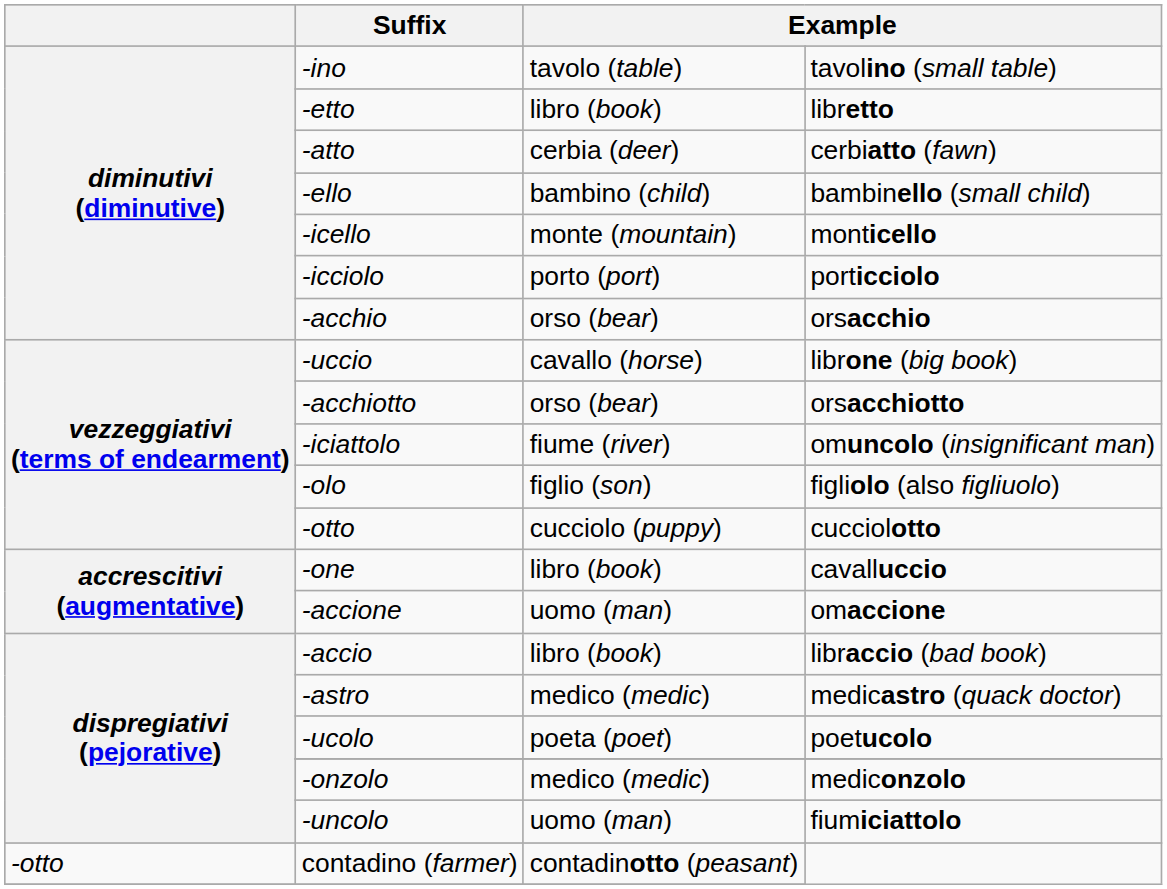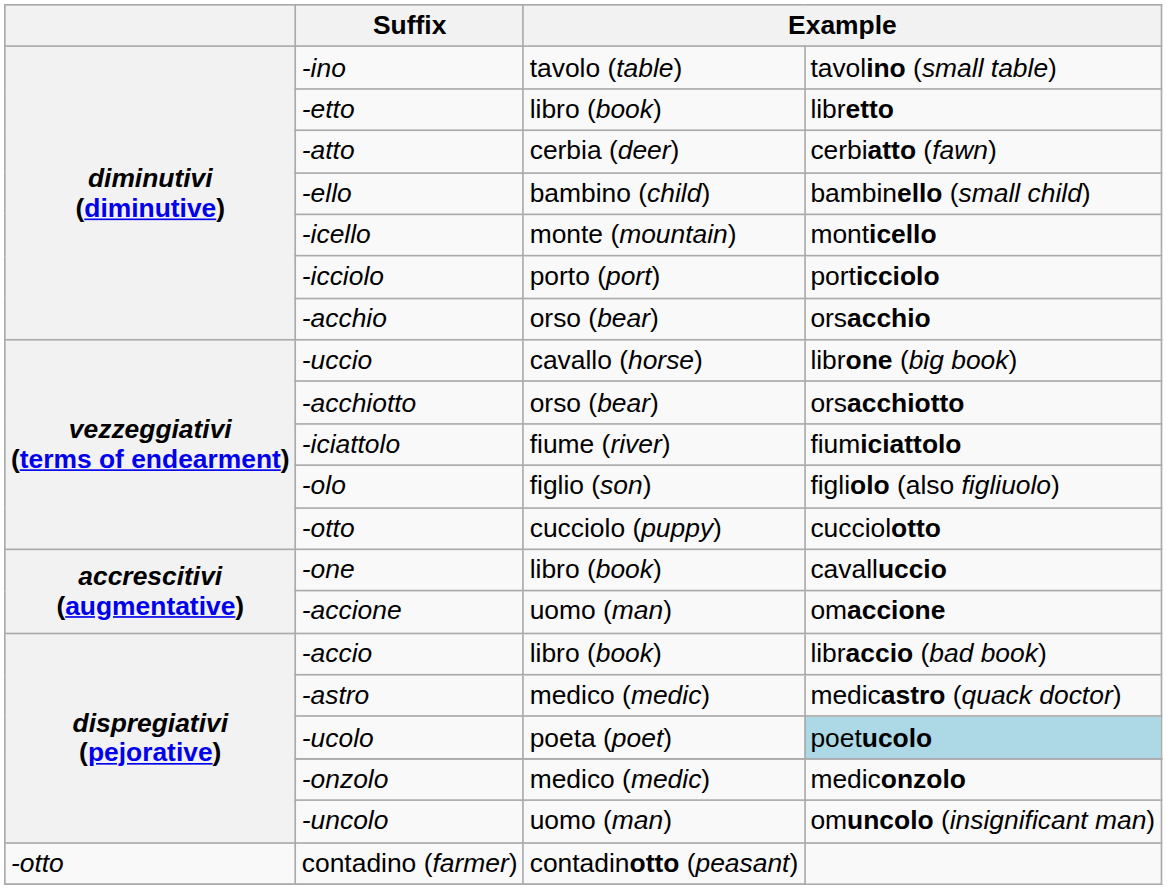-iciattolo | column 4: omuncolo (insignificant man) -> fiumiciattolo
-ucolo | column 4: no background -> lightblue background
-uncolo | column 4: fiumiciattolo -> omuncolo (insignificant man)
